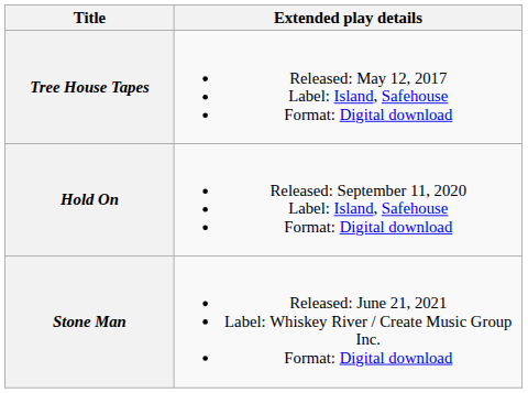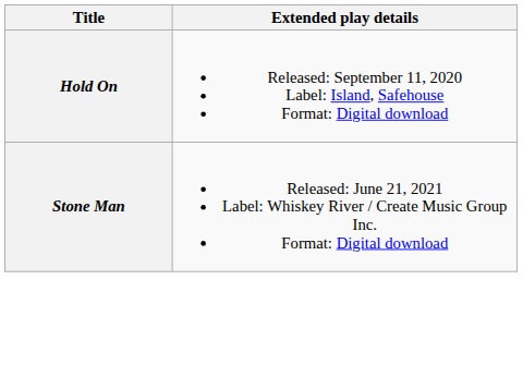- row: Tree House Tapes | Released: May 12, 2017 Label: Island, Safehouse Format: Digital download
